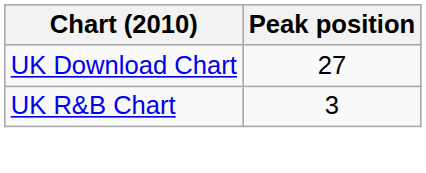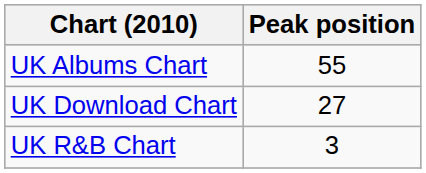+ row: UK Albums Chart | 55
